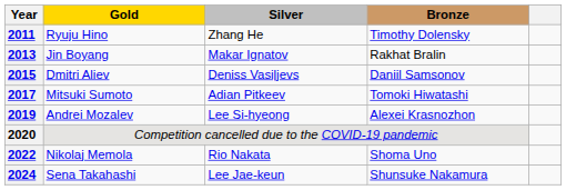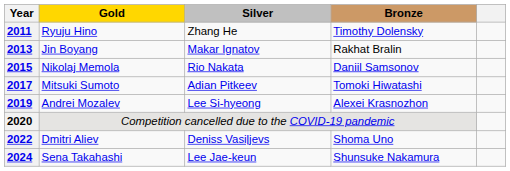2015 | Gold: Dmitri Aliev -> Nikolaj Memola
2015 | Silver: Deniss Vasiļjevs -> Rio Nakata
2022 | Gold: Nikolaj Memola -> Dmitri Aliev
2022 | Silver: Rio Nakata -> Deniss Vasiļjevs
